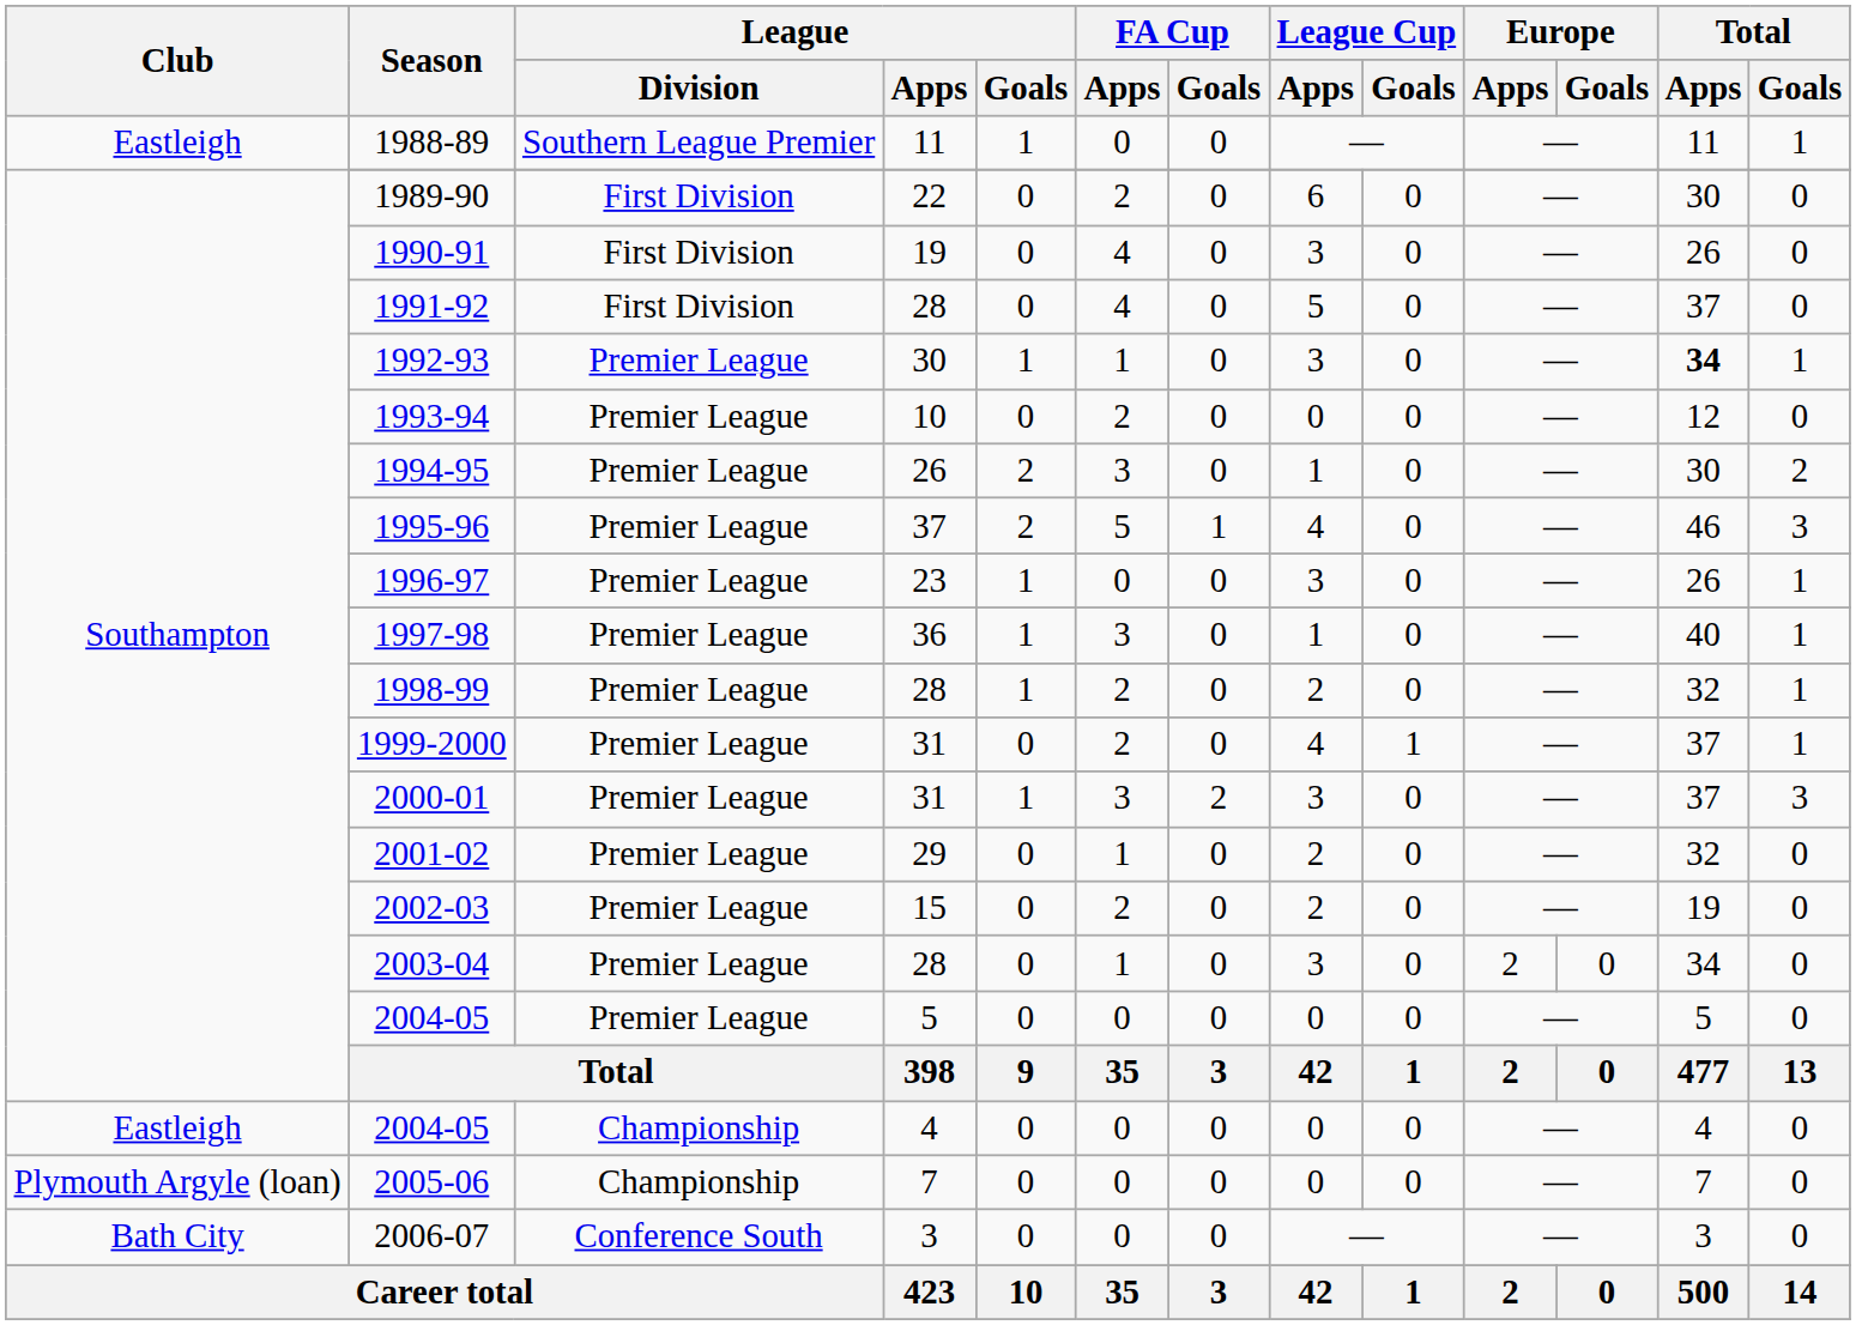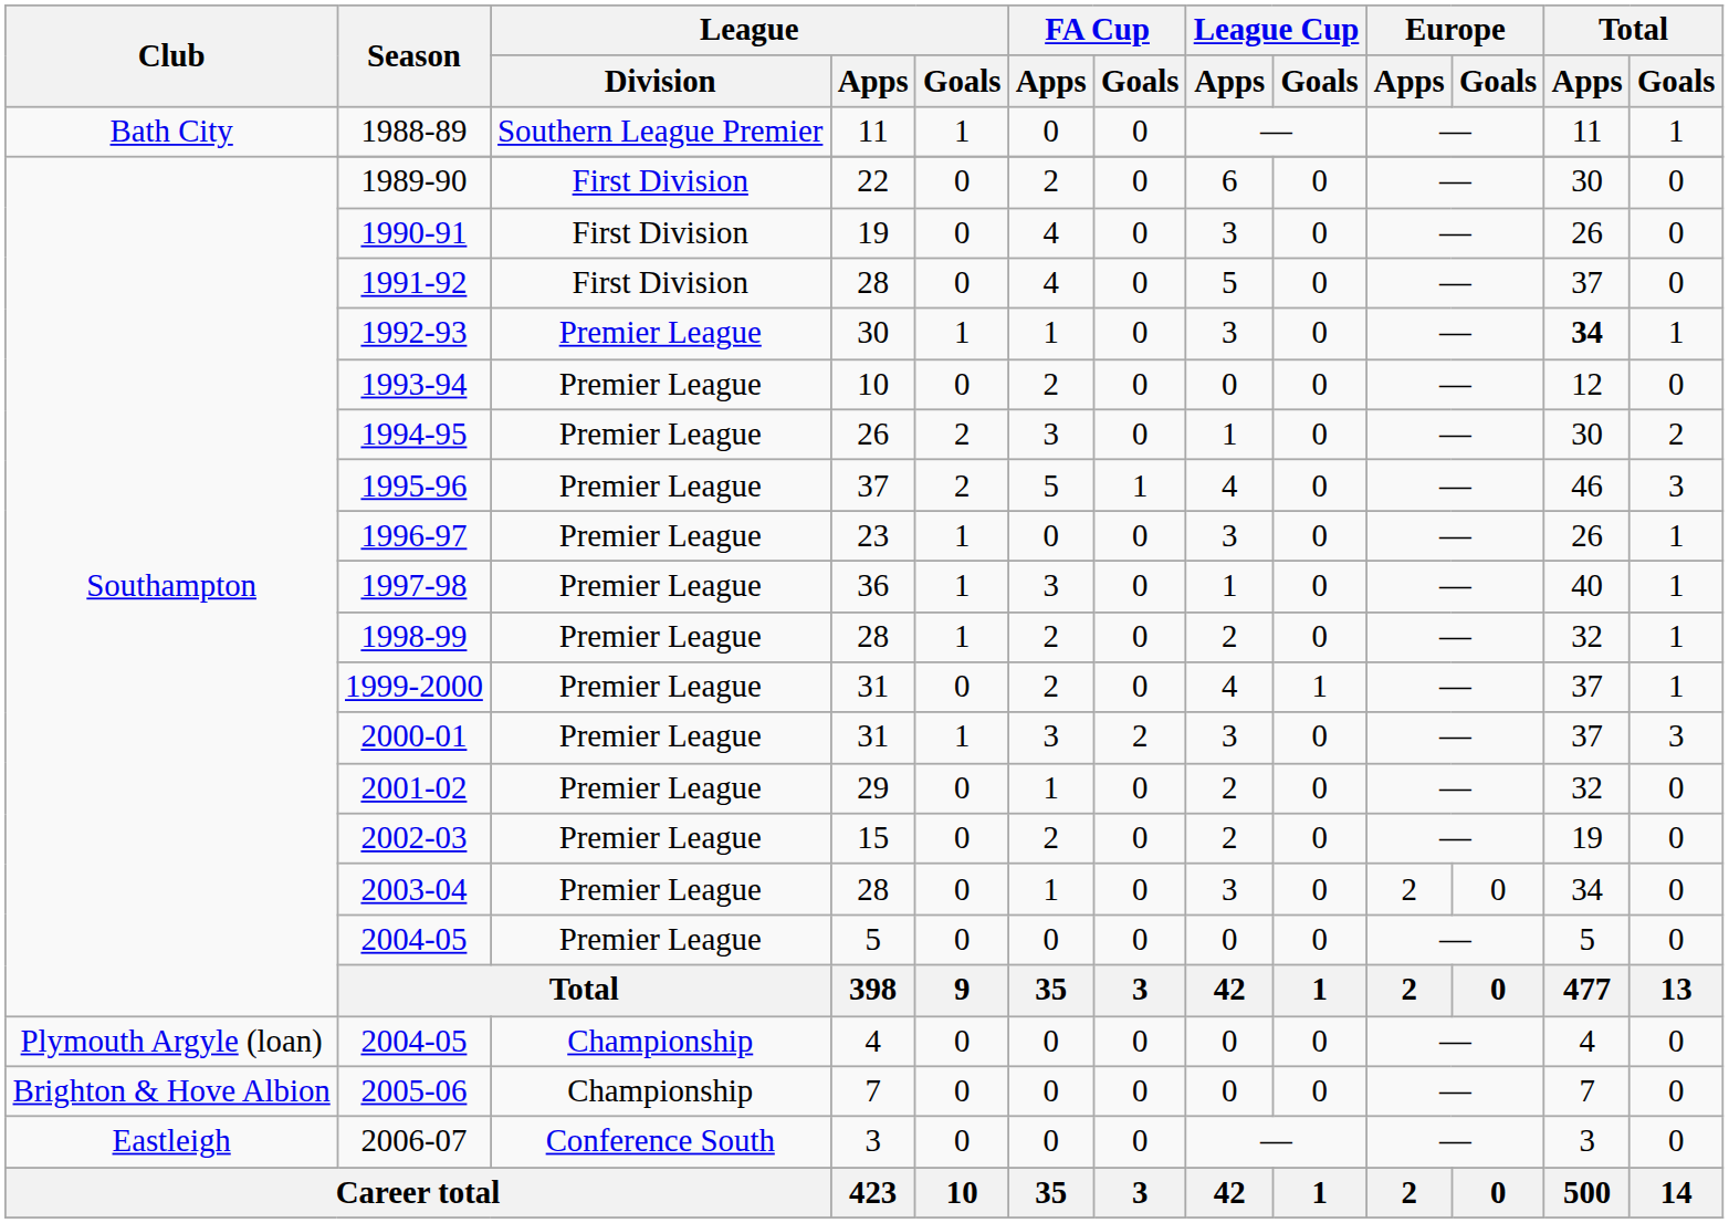1988-89 | Club: Eastleigh -> Bath City
2004-05 / 4 | Club: Eastleigh -> Plymouth Argyle (loan)
2005-06 | Club: Plymouth Argyle (loan) -> Brighton & Hove Albion
2006-07 | Club: Bath City -> Eastleigh
